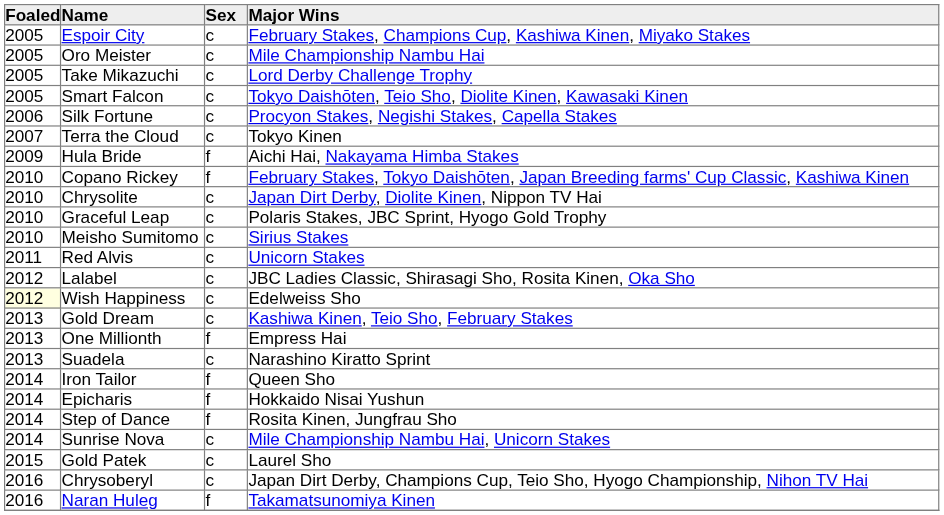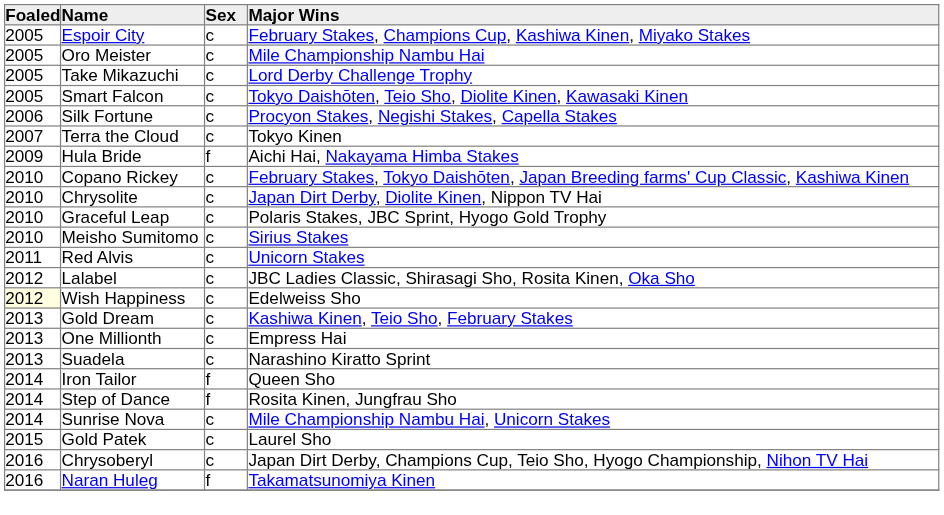Copano Rickey | Sex: f -> c
One Millionth | Sex: f -> c
- row: 2014 | Epicharis | f | Hokkaido Nisai Yushun
